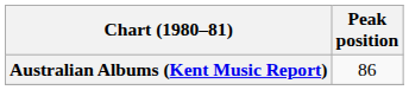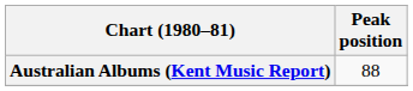Australian Albums (Kent Music Report) | Peak position: 86 -> 88
